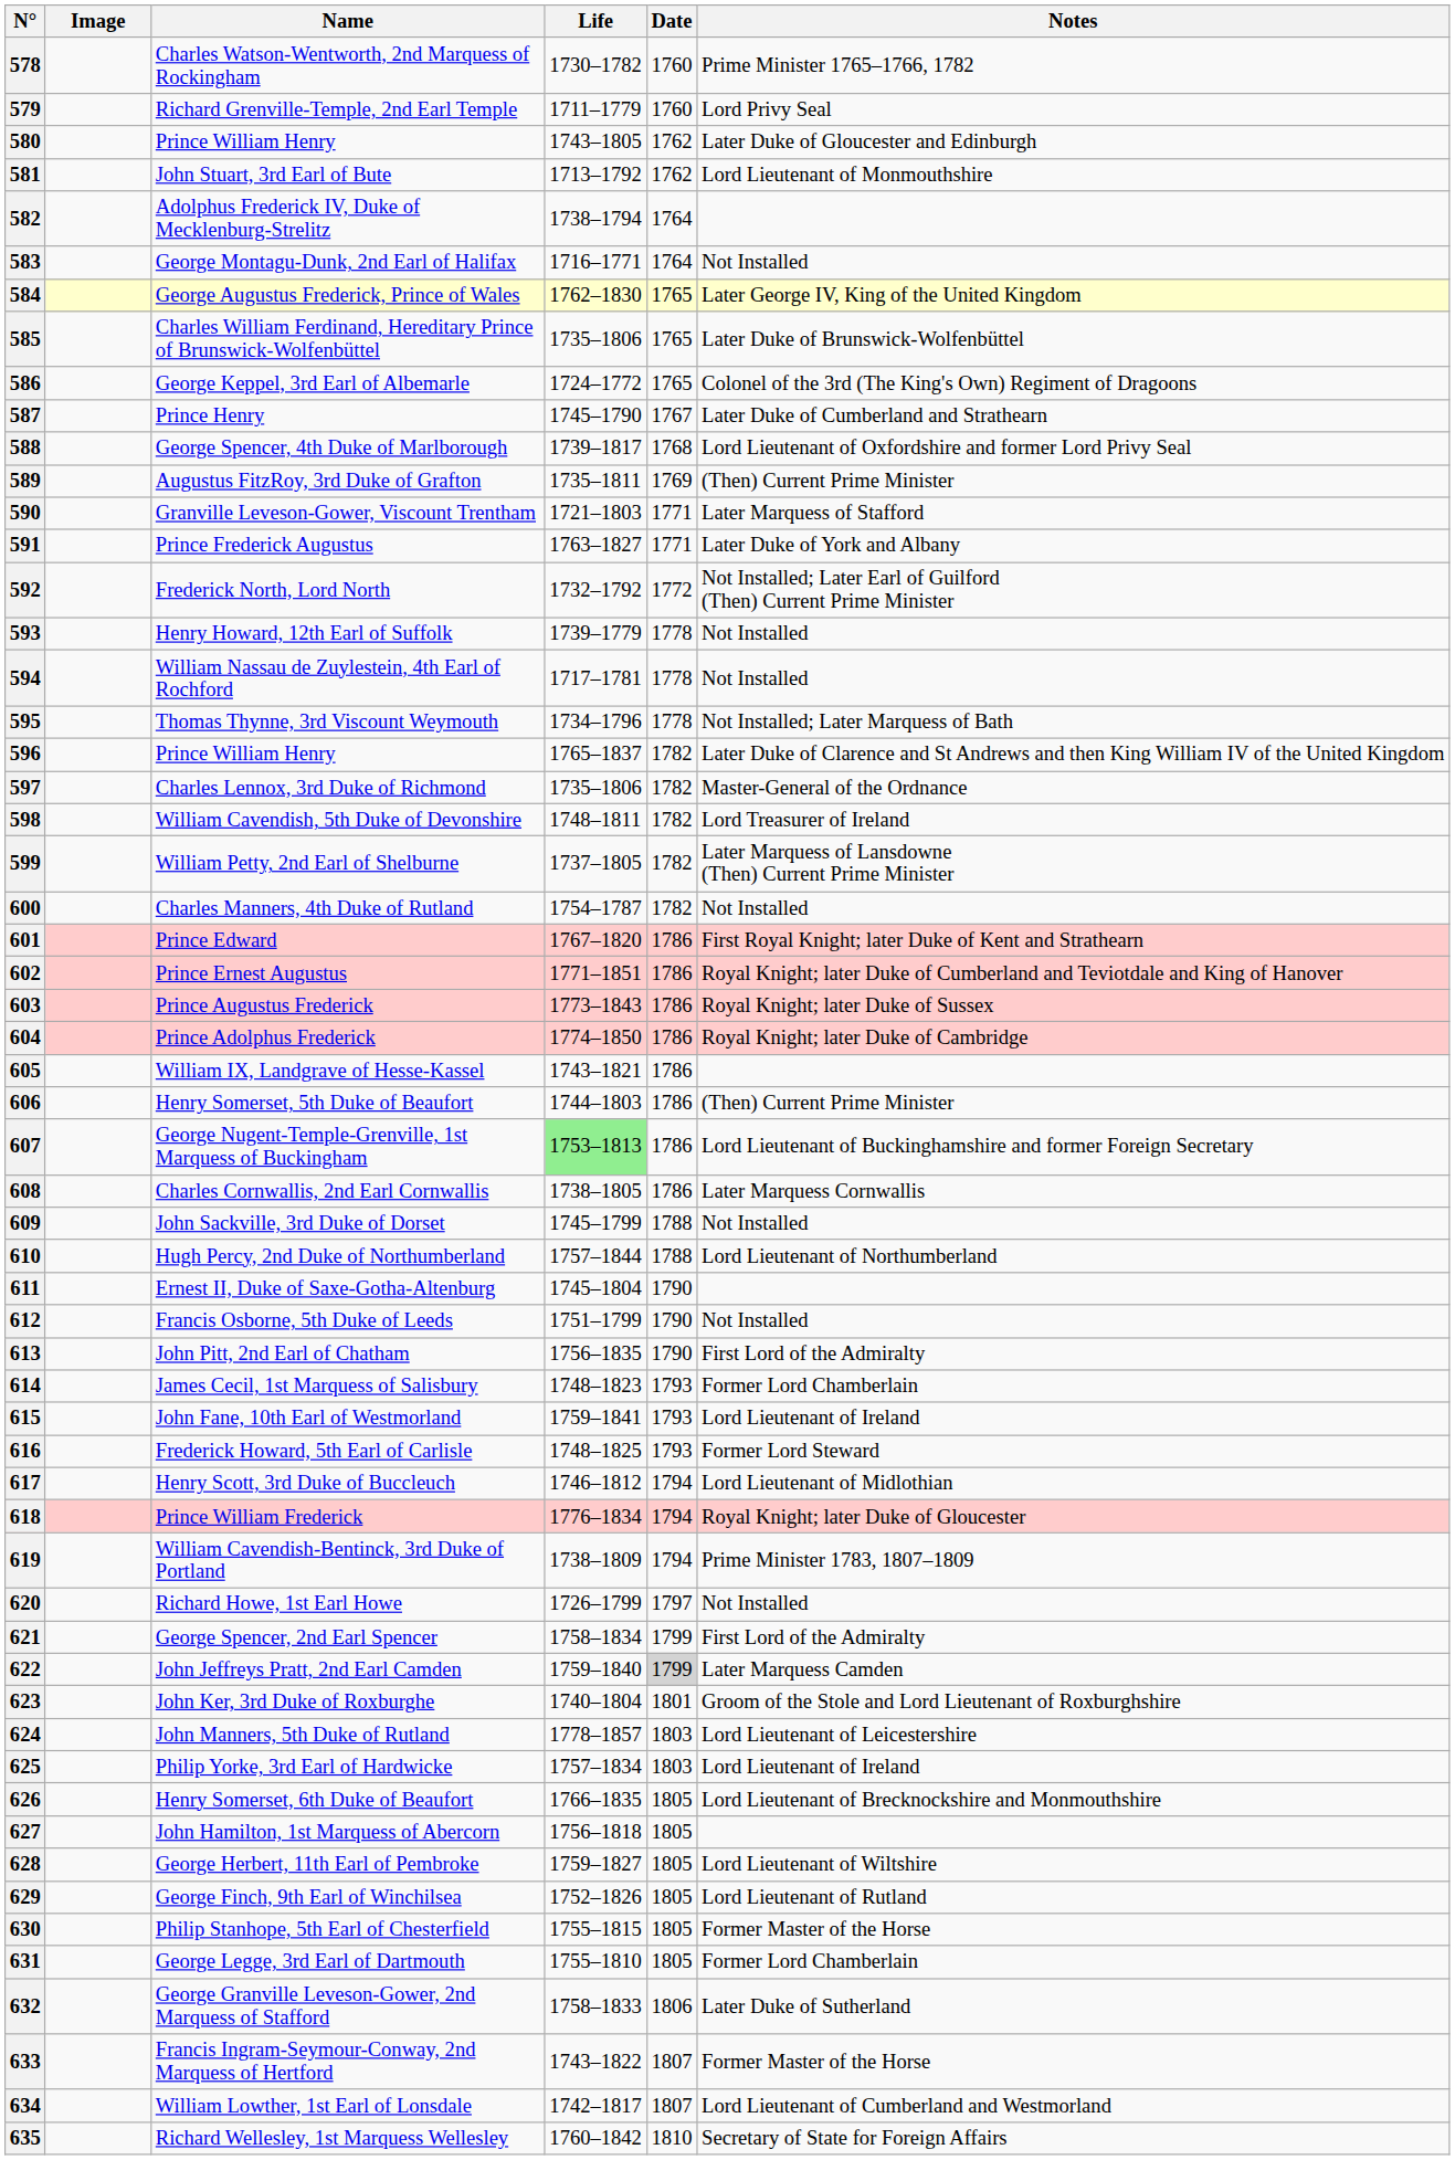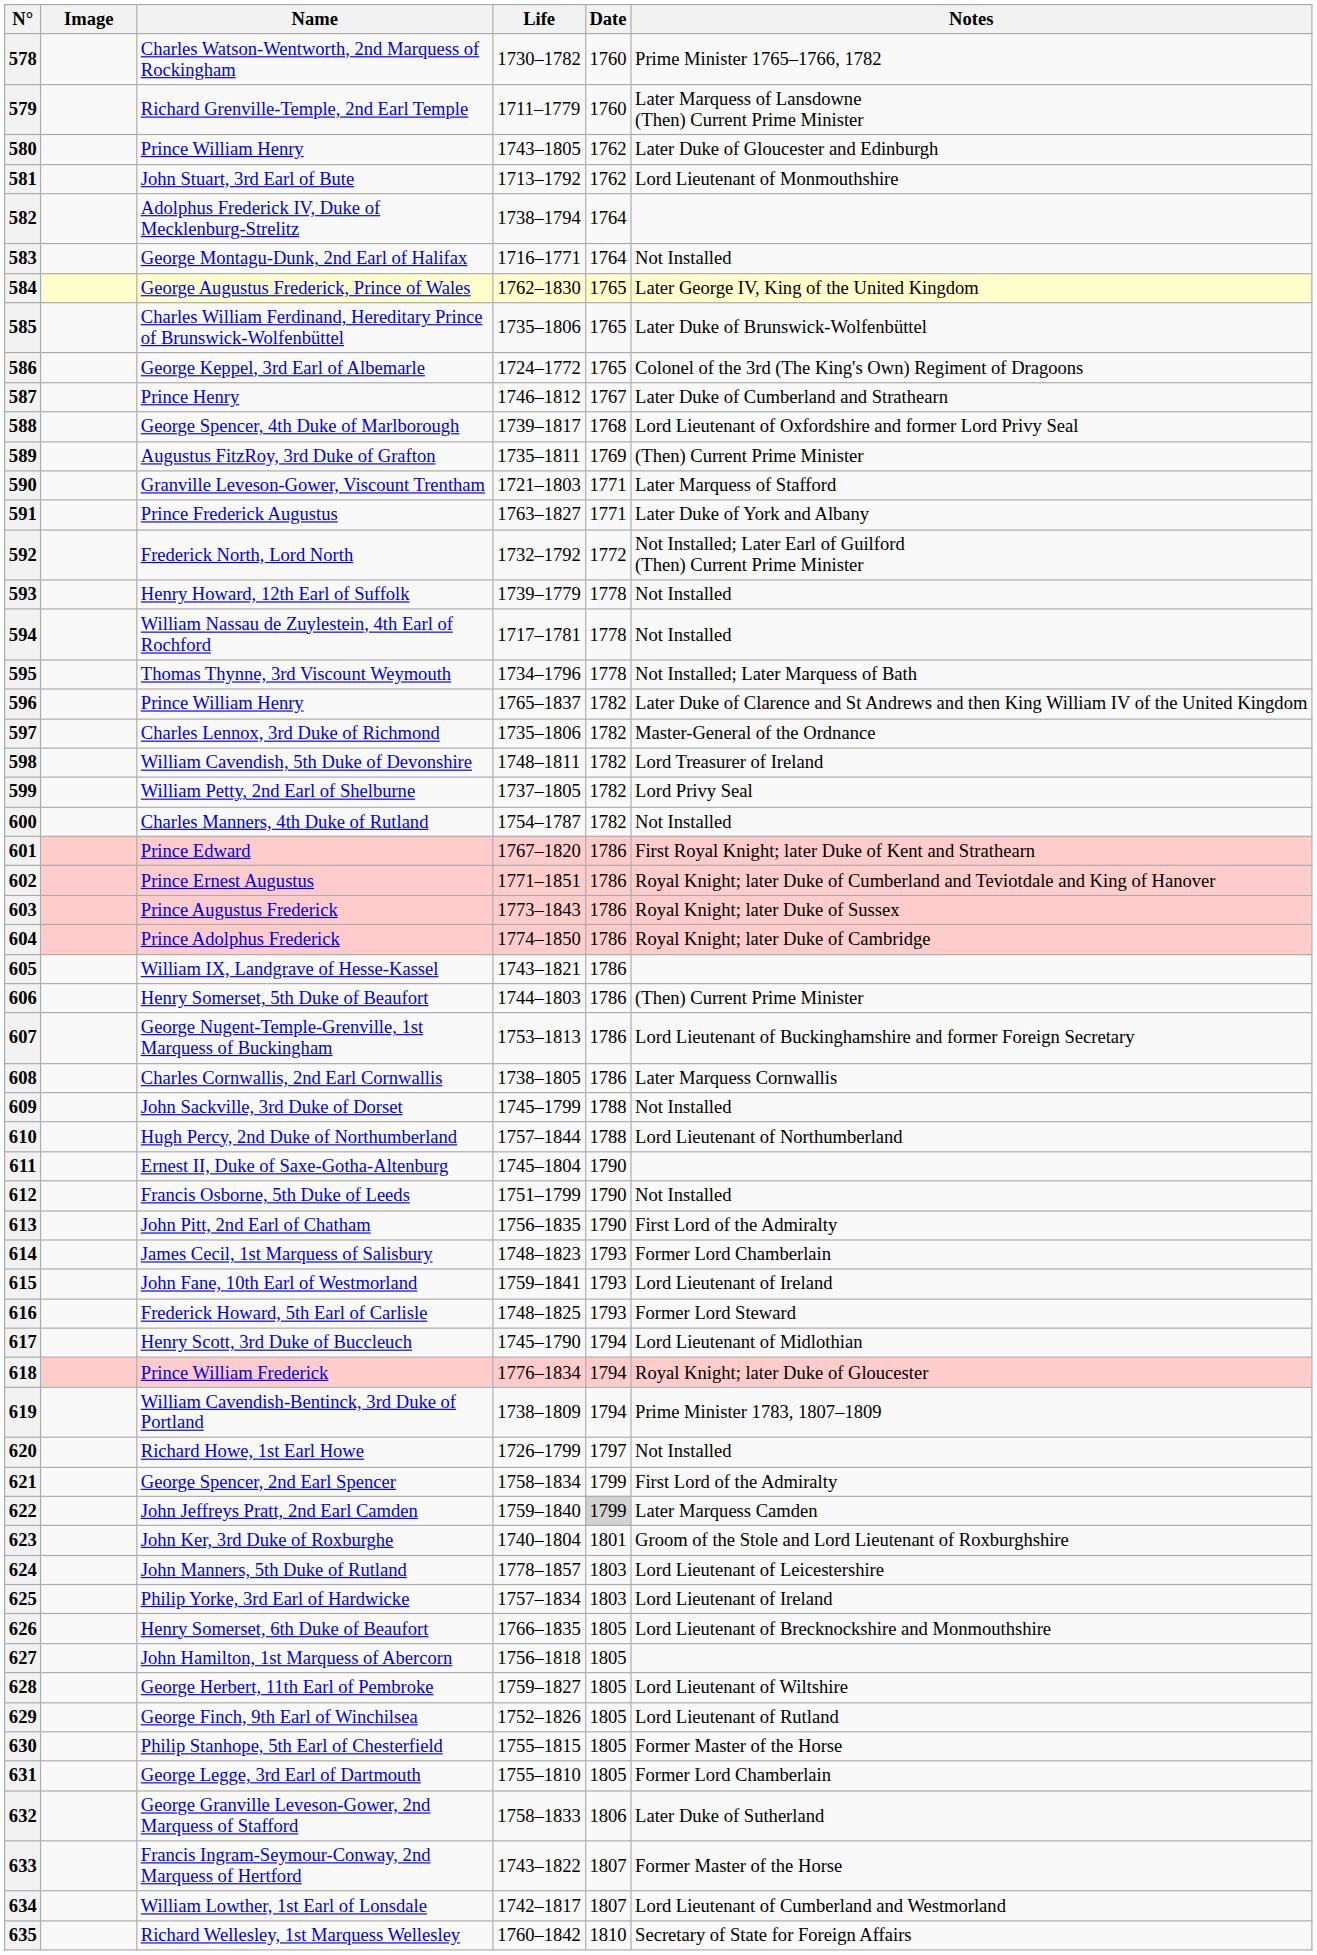579 | Notes: Lord Privy Seal -> Later Marquess of Lansdowne (Then) Current Prime Minister
587 | Life: 1745–1790 -> 1746–1812
599 | Notes: Later Marquess of Lansdowne (Then) Current Prime Minister -> Lord Privy Seal
607 | Life: lightgreen background -> no background
617 | Life: 1746–1812 -> 1745–1790
